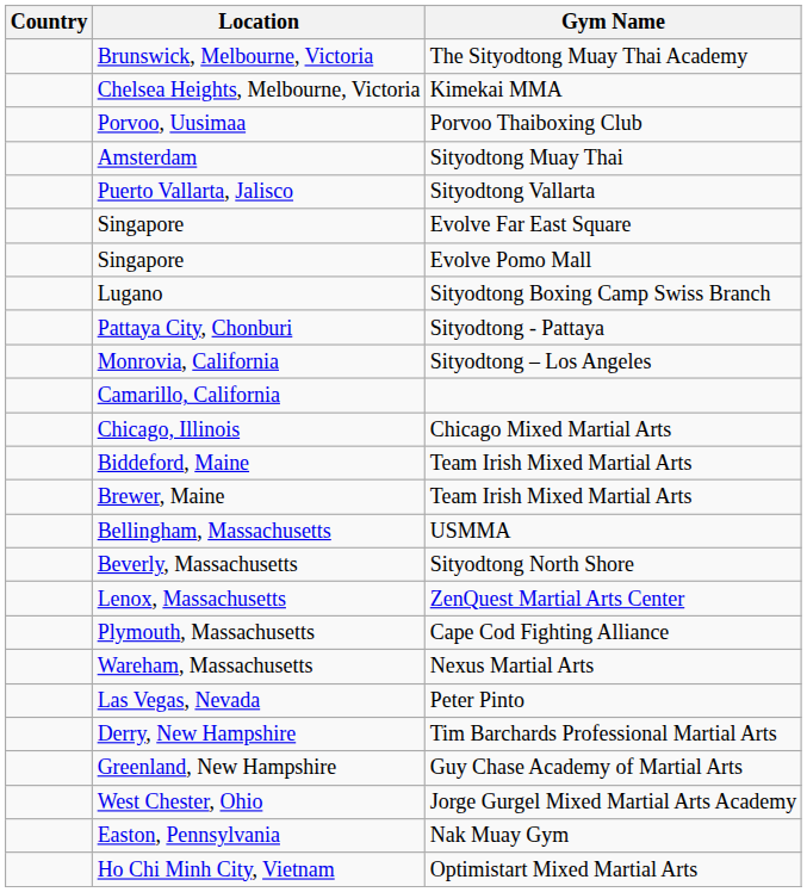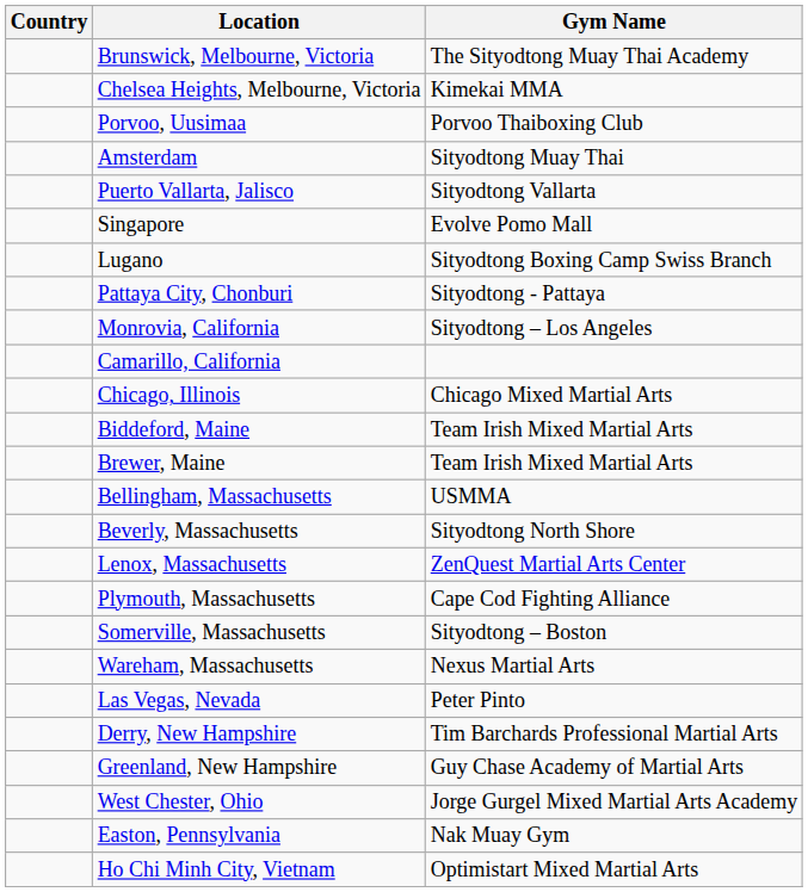- row: Singapore | Evolve Far East Square
+ row: Somerville, Massachusetts | Sityodtong – Boston
